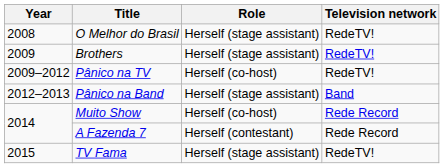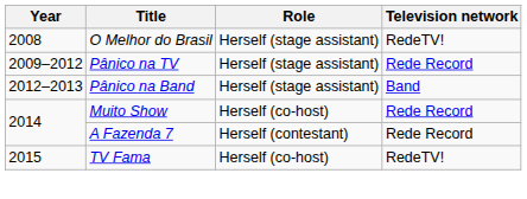- row: 2009 | Brothers | Herself (stage assistant) | RedeTV!
Pânico na TV | Role: Herself (co-host) -> Herself (stage assistant)
Pânico na TV | Television network: RedeTV! -> Rede Record
TV Fama | Role: Herself (stage assistant) -> Herself (co-host)
